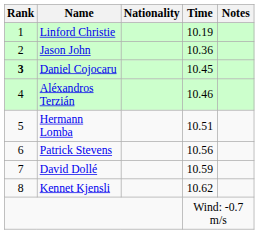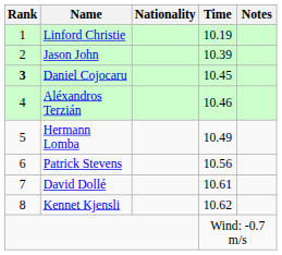Jason John | Time: 10.36 -> 10.39
Hermann Lomba | Time: 10.51 -> 10.49
David Dollé | Time: 10.59 -> 10.61
